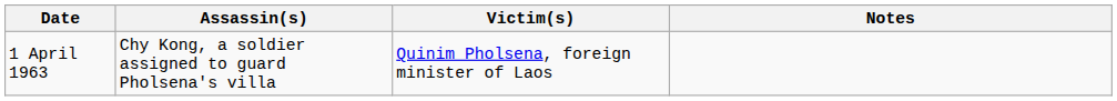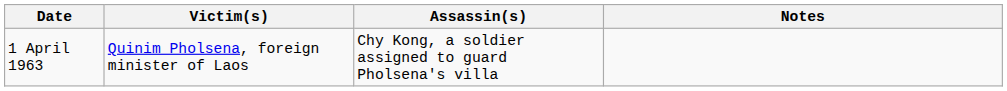columns swapped: Victim(s) <-> Assassin(s)
